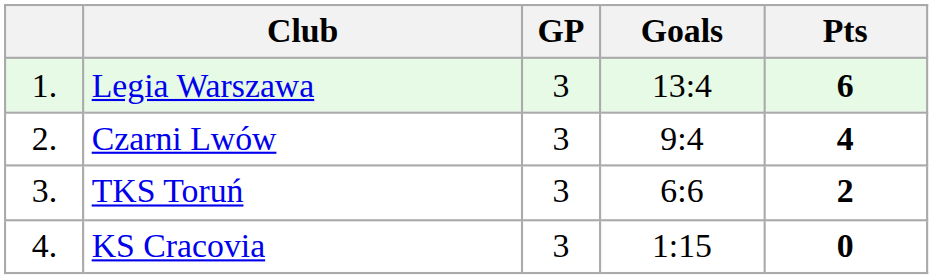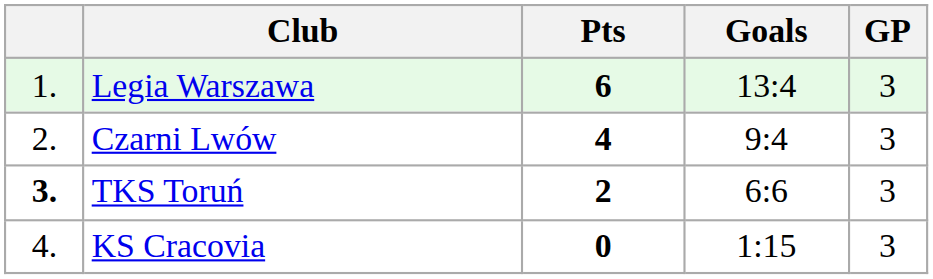columns swapped: GP <-> Pts
TKS Toruń | column 1: normal -> bold
